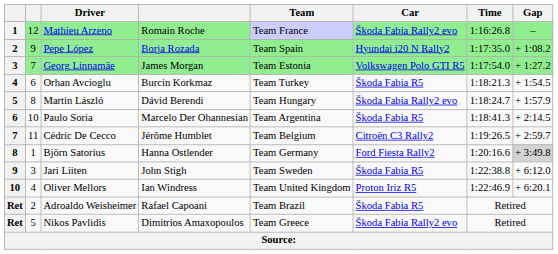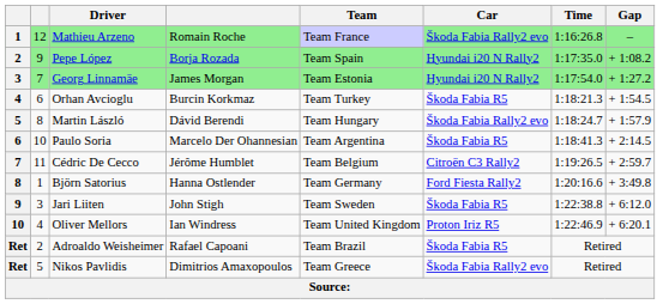Georg Linnamäe | Car: Volkswagen Polo GTI R5 -> Hyundai i20 N Rally2
Björn Satorius | Gap: lightgrey background -> no background
